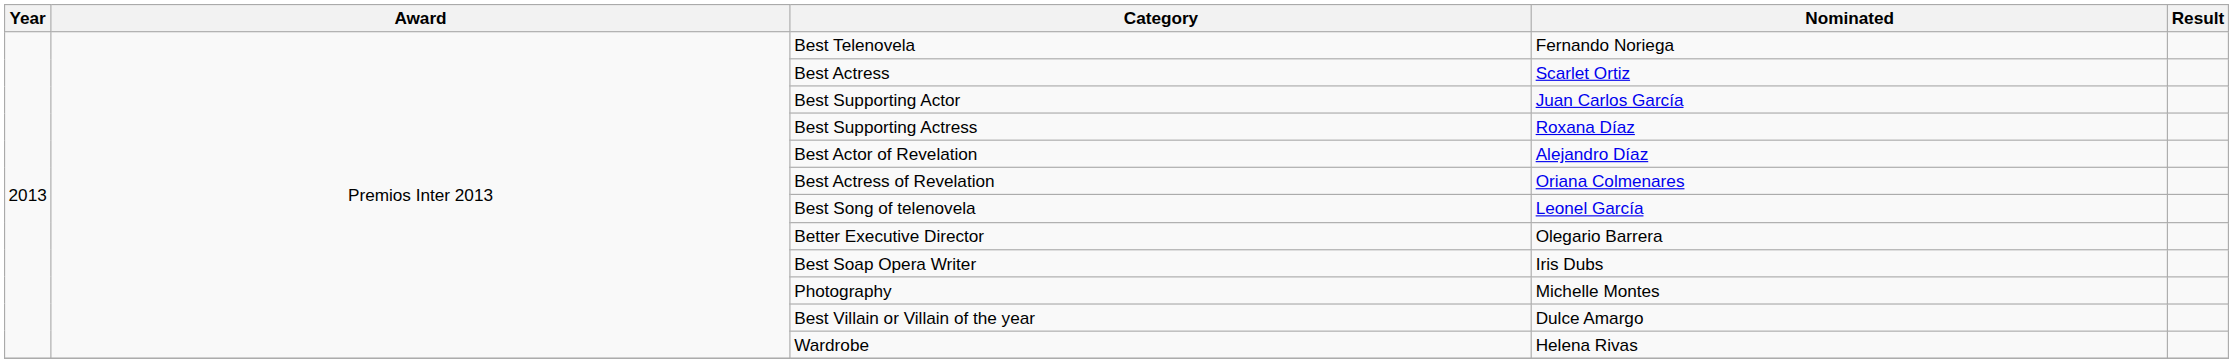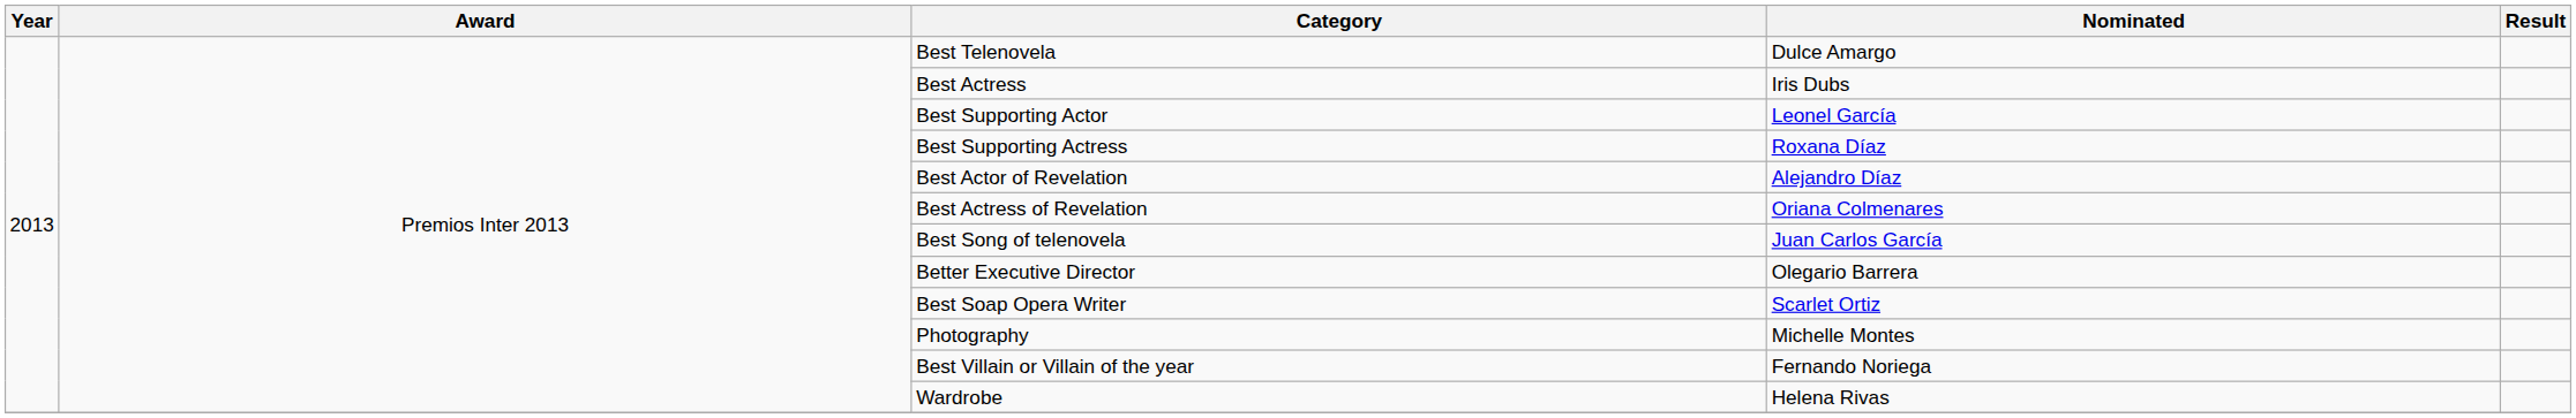Best Telenovela | Nominated: Fernando Noriega -> Dulce Amargo
Best Actress | Nominated: Scarlet Ortiz -> Iris Dubs
Best Supporting Actor | Nominated: Juan Carlos García -> Leonel García
Best Song of telenovela | Nominated: Leonel García -> Juan Carlos García
Best Soap Opera Writer | Nominated: Iris Dubs -> Scarlet Ortiz
Best Villain or Villain of the year | Nominated: Dulce Amargo -> Fernando Noriega
